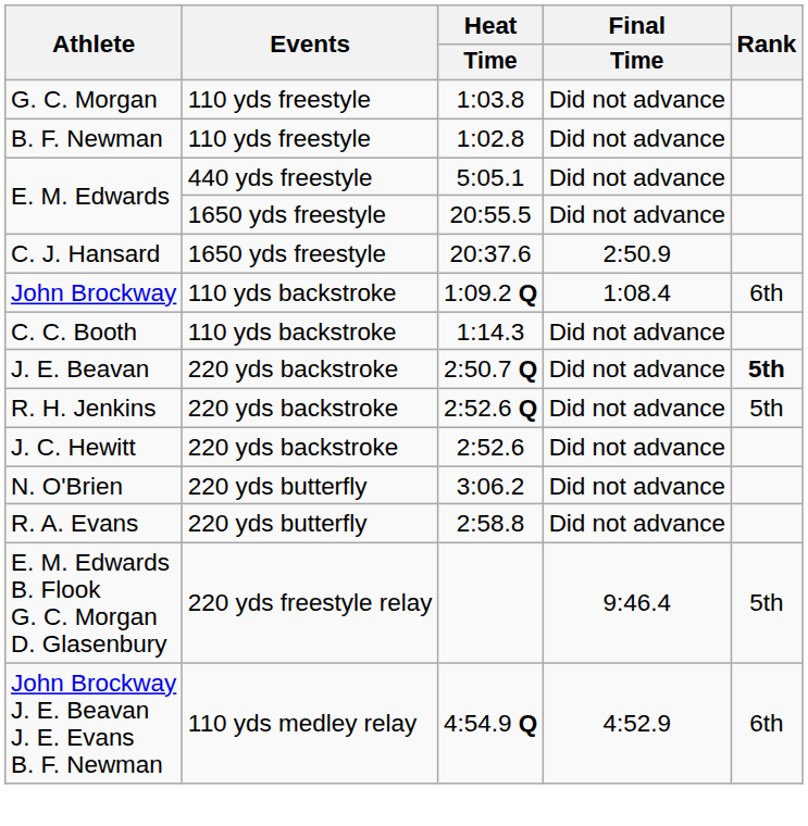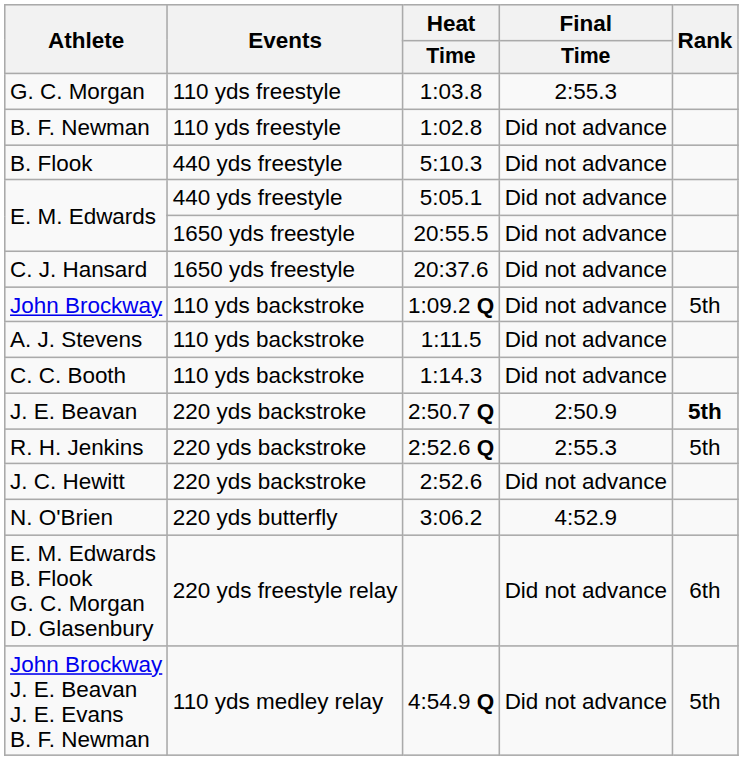G. C. Morgan | Final / Time: Did not advance -> 2:55.3
+ row: B. Flook | 440 yds freestyle | 5:10.3 | Did not advance
C. J. Hansard | Final / Time: 2:50.9 -> Did not advance
John Brockway | Final / Time: 1:08.4 -> Did not advance
John Brockway | Rank: 6th -> 5th
+ row: A. J. Stevens | 110 yds backstroke | 1:11.5 | Did not advance
J. E. Beavan | Final / Time: Did not advance -> 2:50.9
R. H. Jenkins | Final / Time: Did not advance -> 2:55.3
N. O'Brien | Final / Time: Did not advance -> 4:52.9
- row: R. A. Evans | 220 yds butterfly | 2:58.8 | Did not advance
E. M. Edwards B. Flook G. C. Morgan D. Glasenbury | Final / Time: 9:46.4 -> Did not advance
E. M. Edwards B. Flook G. C. Morgan D. Glasenbury | Rank: 5th -> 6th
John Brockway J. E. Beavan J. E. Evans B. F. Newman | Final / Time: 4:52.9 -> Did not advance
John Brockway J. E. Beavan J. E. Evans B. F. Newman | Rank: 6th -> 5th
